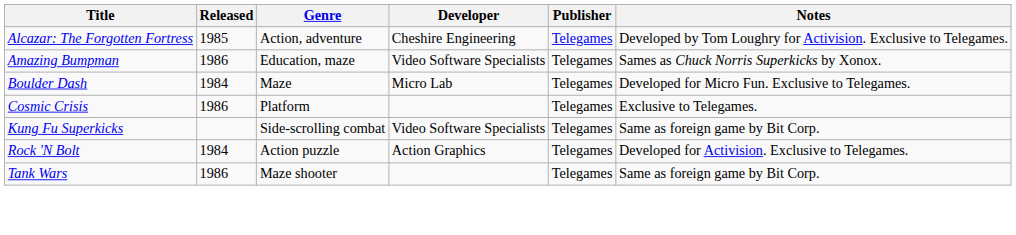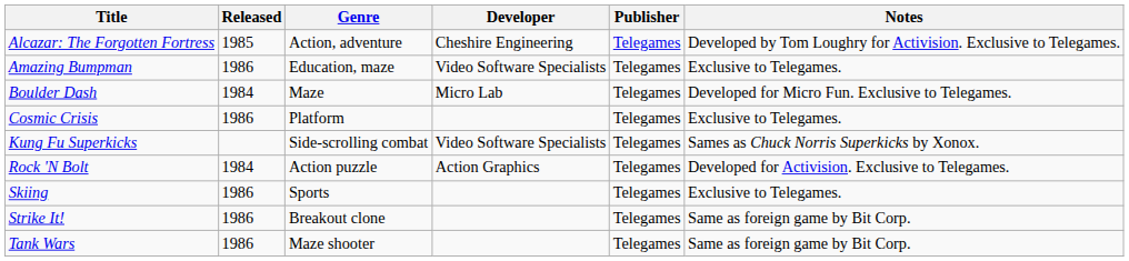Amazing Bumpman | Notes: Sames as Chuck Norris Superkicks by Xonox. -> Exclusive to Telegames.
Kung Fu Superkicks | Notes: Same as foreign game by Bit Corp. -> Sames as Chuck Norris Superkicks by Xonox.
+ row: Skiing | 1986 | Sports | Telegames | Exclusive to Telegames.
+ row: Strike It! | 1986 | Breakout clone | Telegames | Same as foreign game by Bit Corp.
